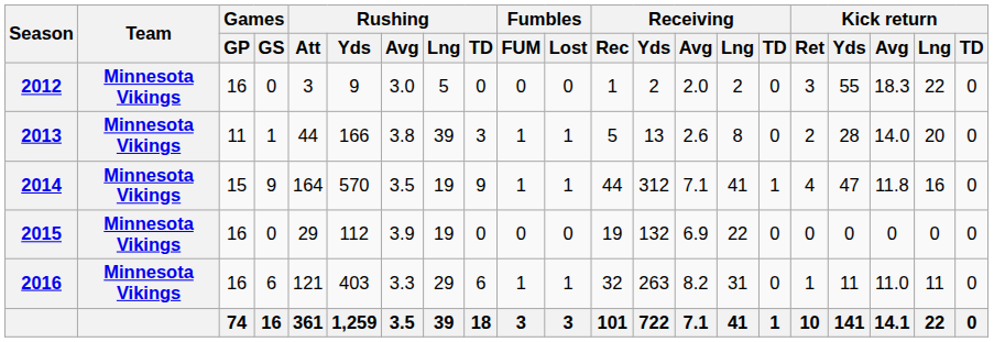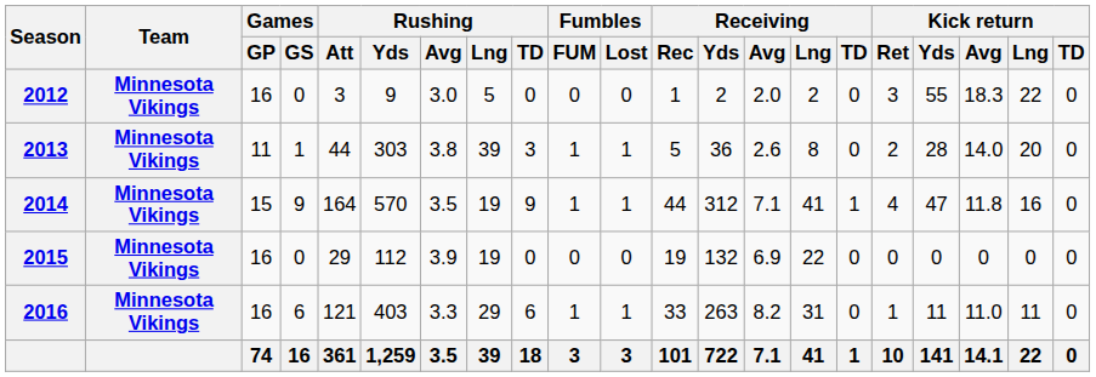2013 | Rushing / Yds: 166 -> 303
2013 | Receiving / Yds: 13 -> 36
2016 | Receiving / Rec: 32 -> 33
